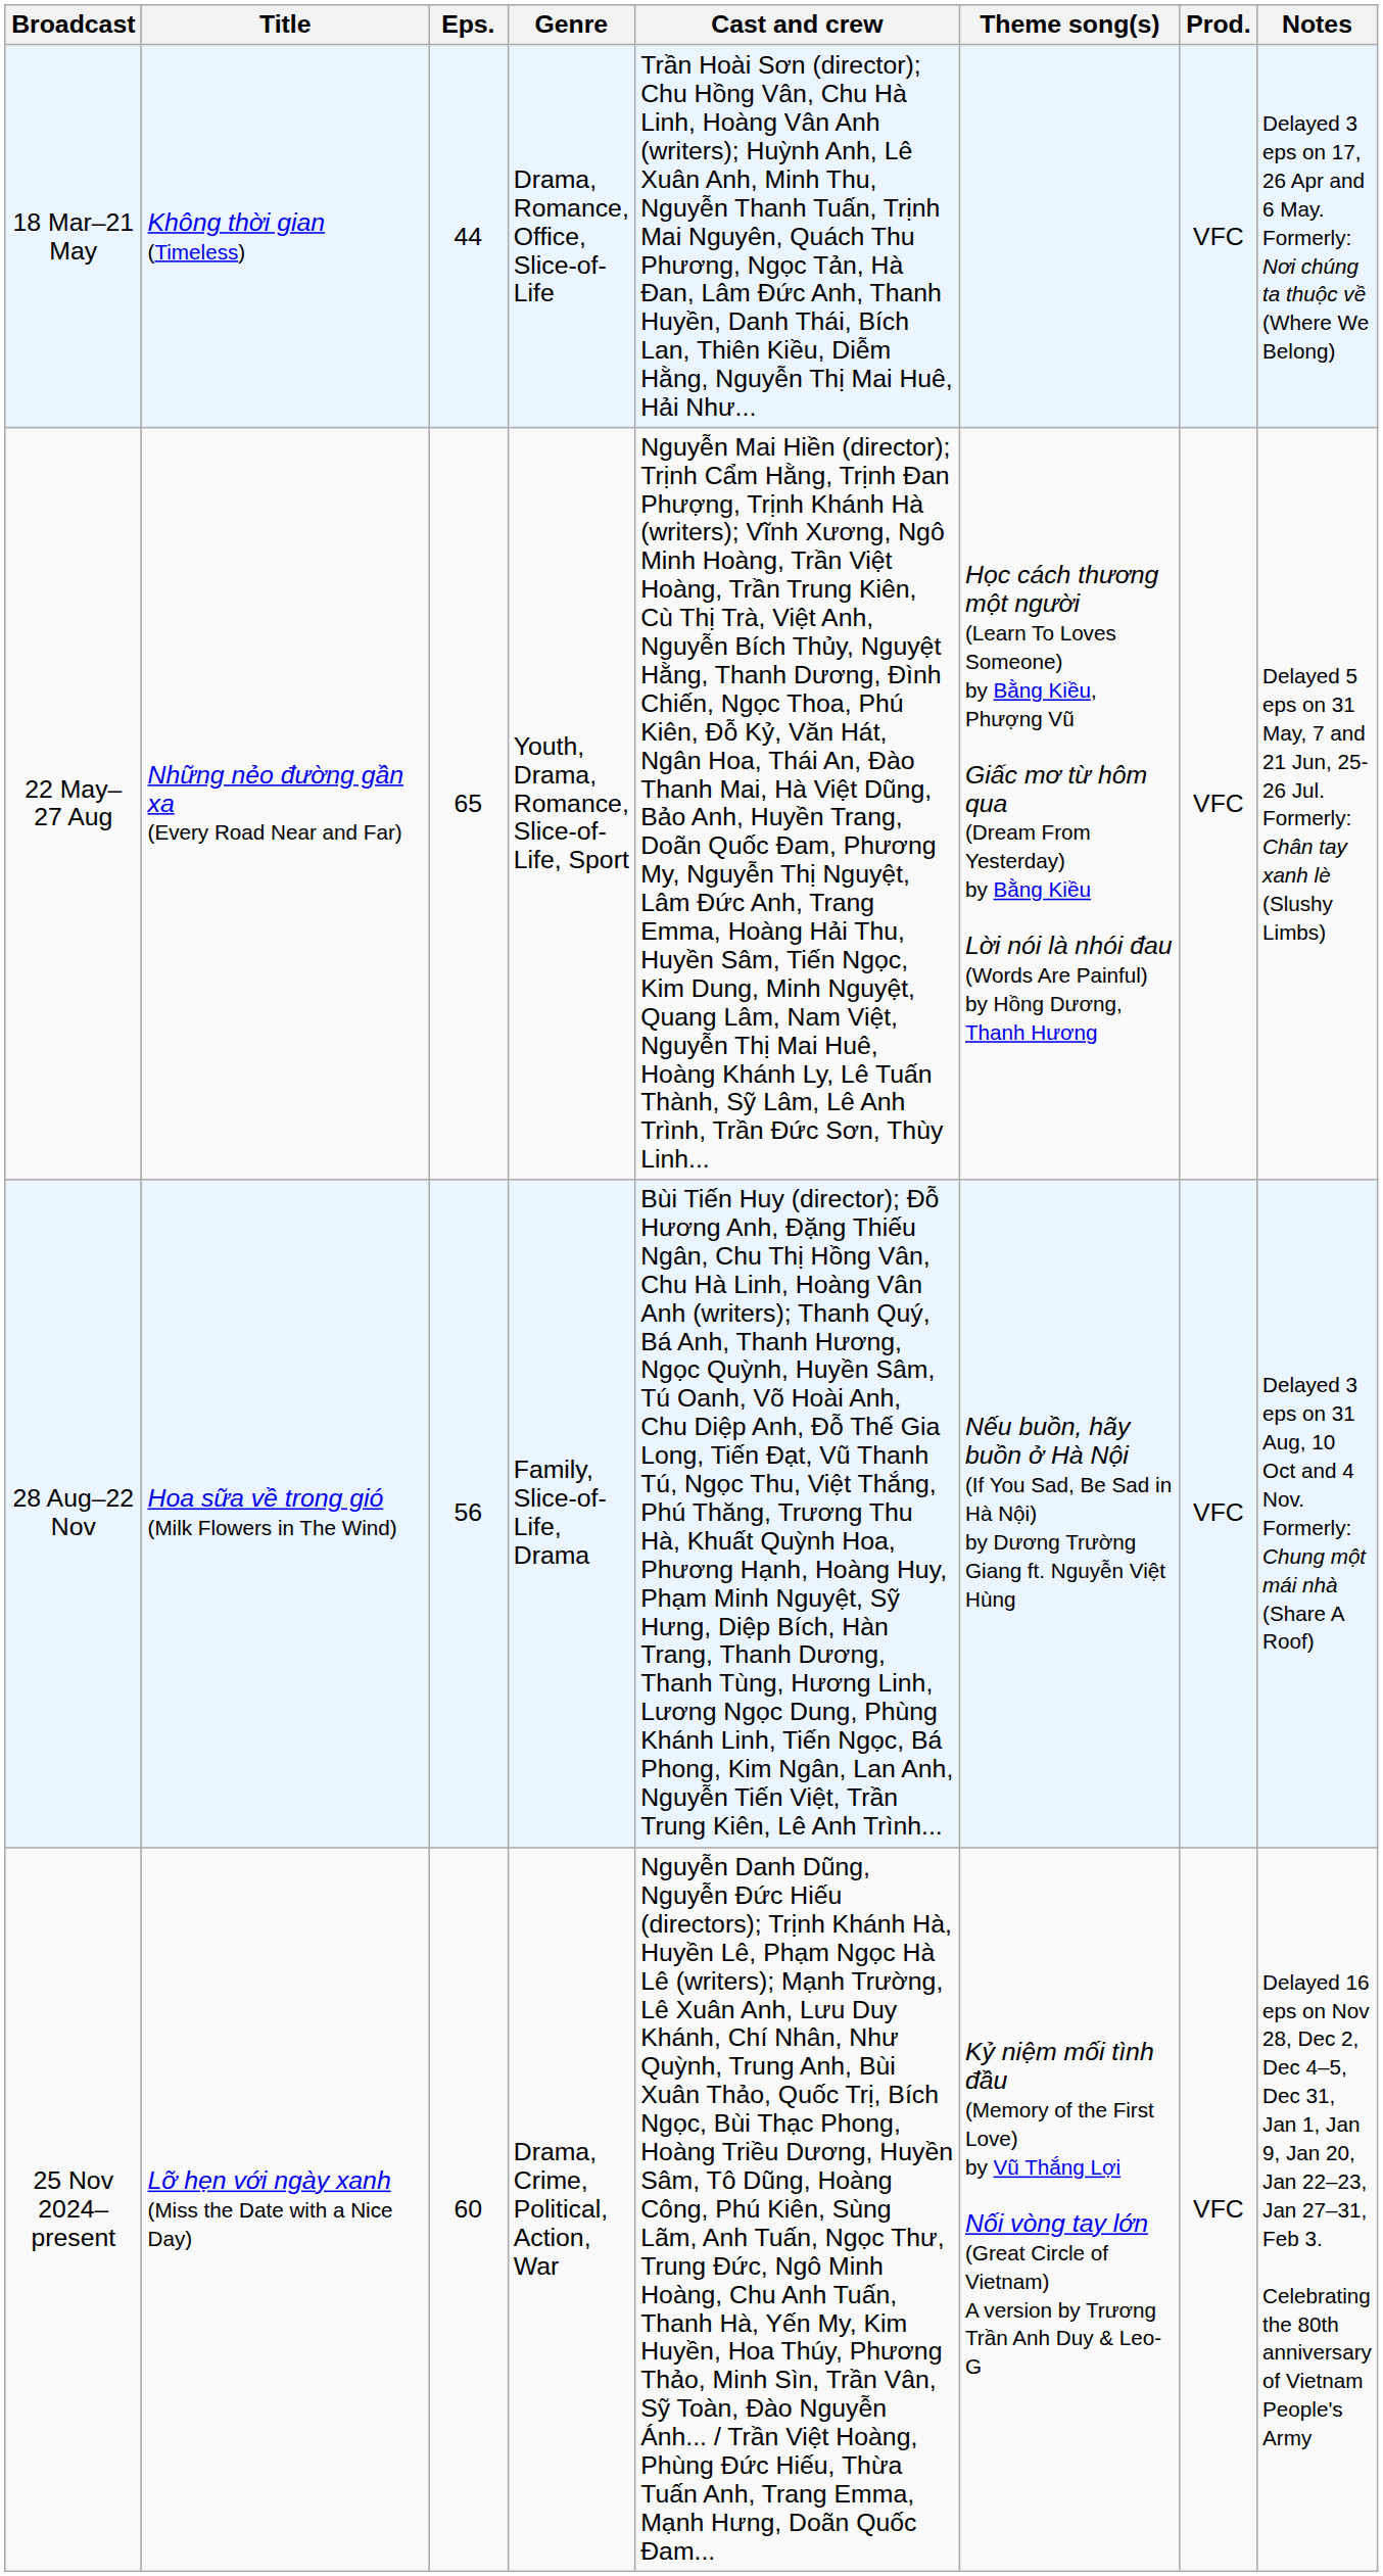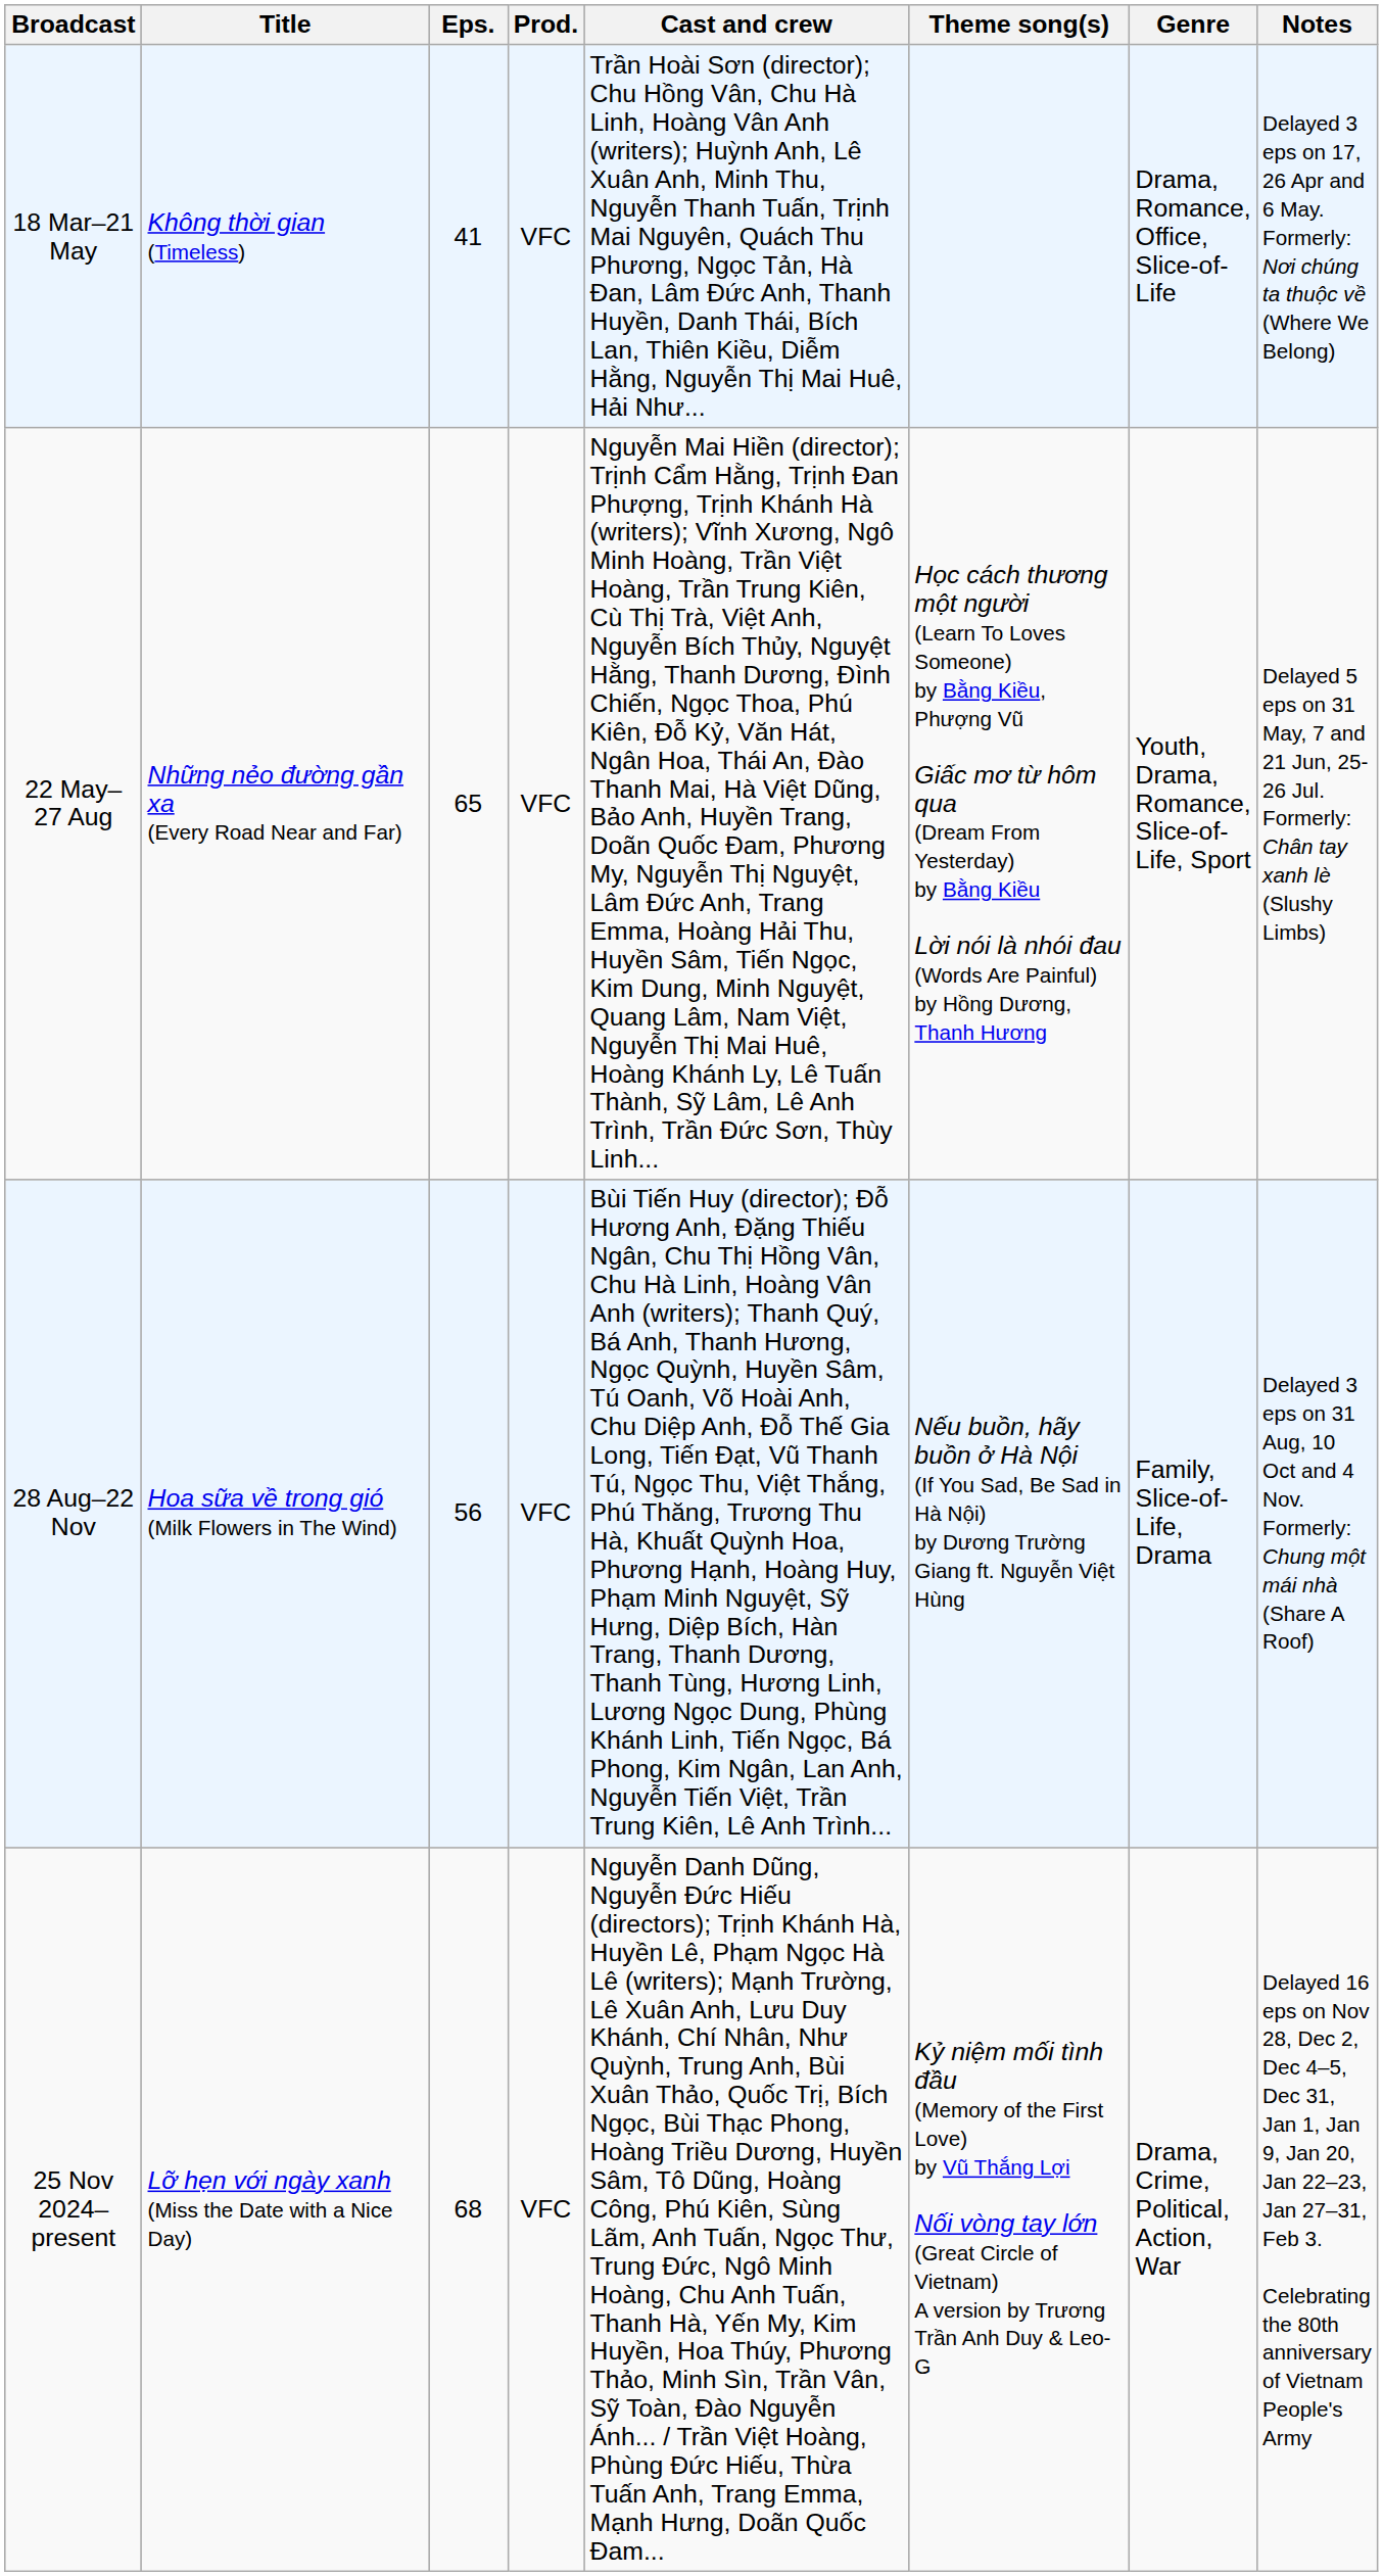columns swapped: Prod. <-> Genre
18 Mar–21 May | Eps.: 44 -> 41
25 Nov 2024–present | Eps.: 60 -> 68
